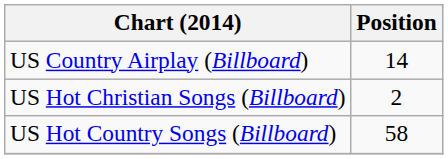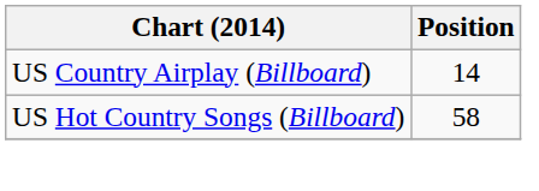- row: US Hot Christian Songs (Billboard) | 2
